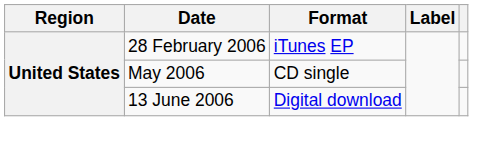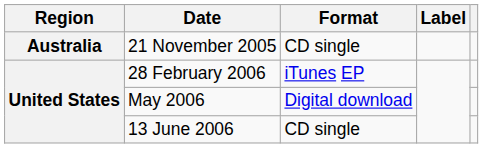+ row: Australia | 21 November 2005 | CD single
May 2006 | Format: CD single -> Digital download
13 June 2006 | Format: Digital download -> CD single
